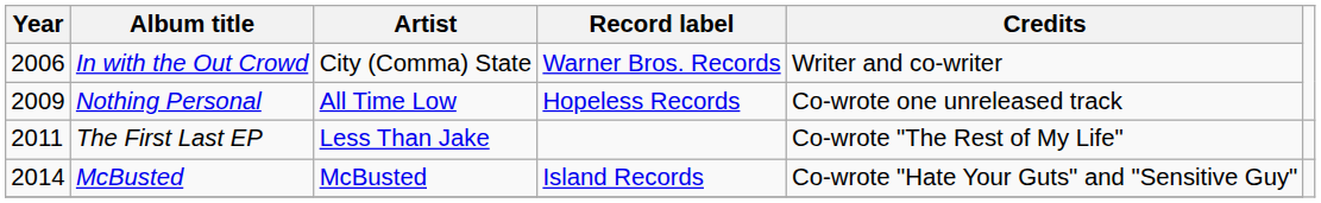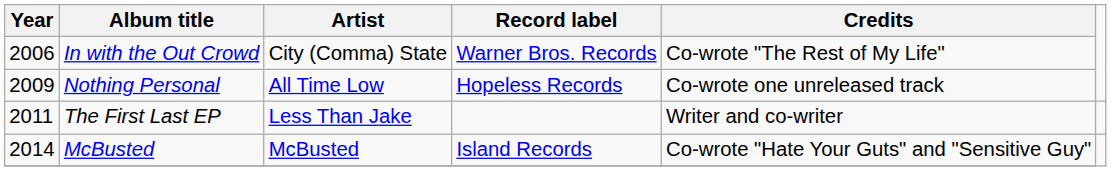In with the Out Crowd | Credits: Writer and co-writer -> Co-wrote "The Rest of My Life"
The First Last EP | Credits: Co-wrote "The Rest of My Life" -> Writer and co-writer
